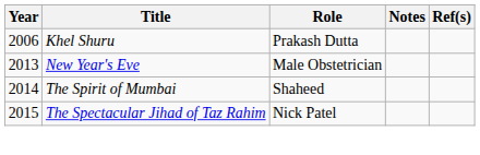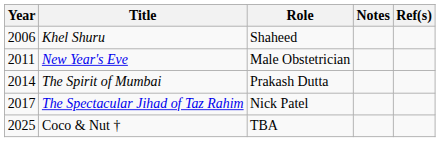Khel Shuru | Role: Prakash Dutta -> Shaheed
New Year's Eve | Year: 2013 -> 2011
The Spirit of Mumbai | Role: Shaheed -> Prakash Dutta
The Spectacular Jihad of Taz Rahim | Year: 2015 -> 2017
+ row: 2025 | Coco & Nut † | TBA
